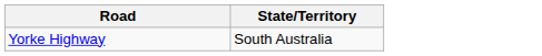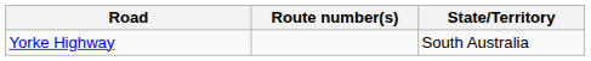+ column: Route number(s)
